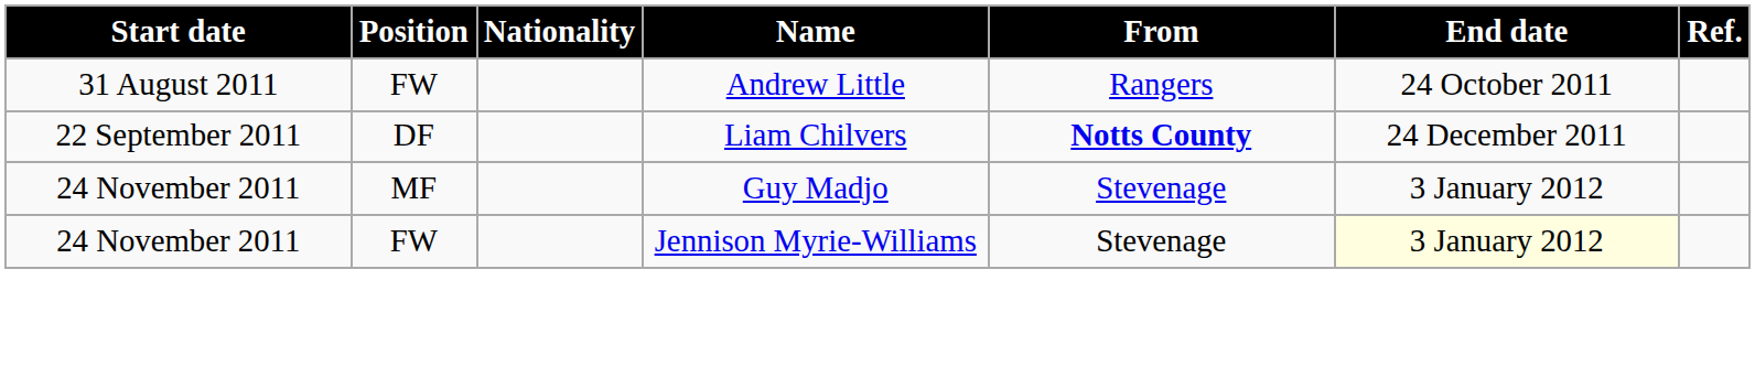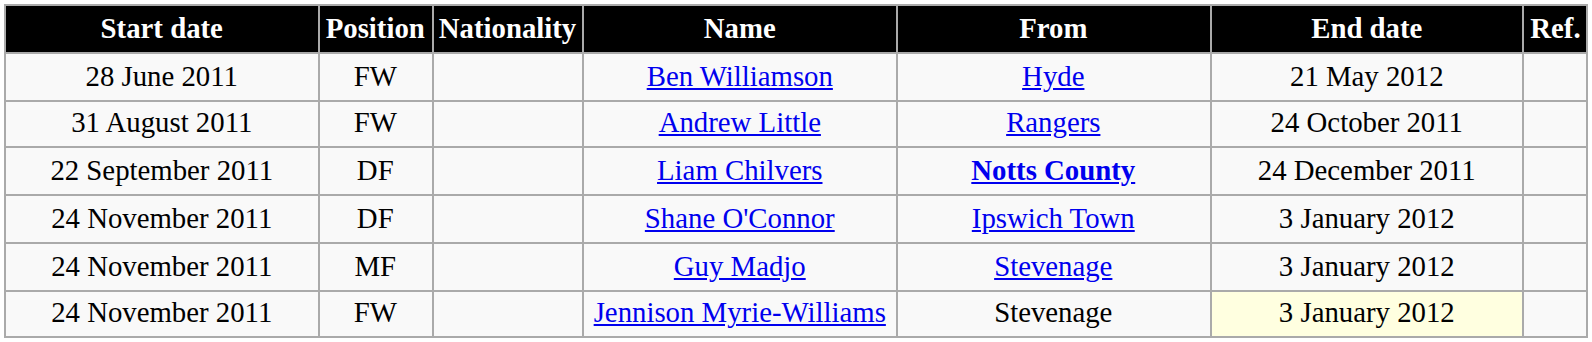+ row: 28 June 2011 | FW | Ben Williamson | Hyde | 21 May 2012
+ row: 24 November 2011 | DF | Shane O'Connor | Ipswich Town | 3 January 2012
